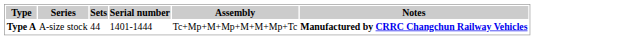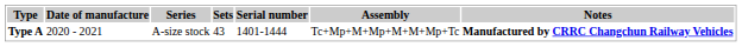+ column: Date of manufacture | 2020 - 2021
Type A | Sets: 44 -> 43
